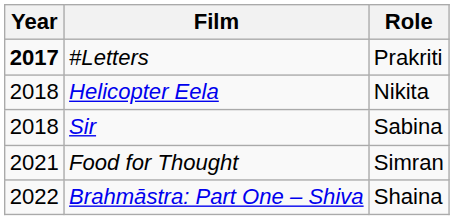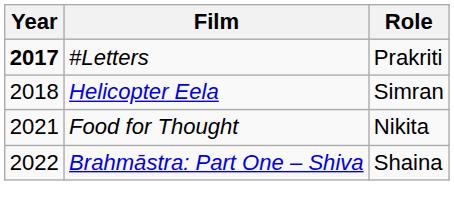Helicopter Eela | Role: Nikita -> Simran
- row: 2018 | Sir | Sabina
Food for Thought | Role: Simran -> Nikita
